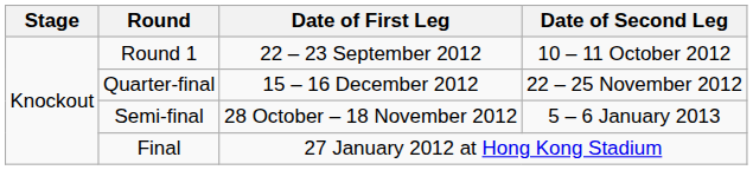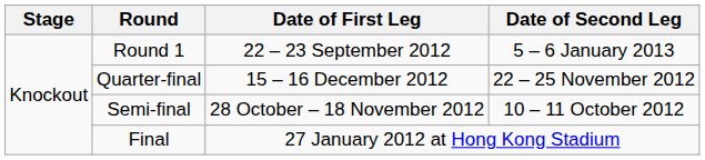Round 1 | Date of Second Leg: 10 – 11 October 2012 -> 5 – 6 January 2013
Semi-final | Date of Second Leg: 5 – 6 January 2013 -> 10 – 11 October 2012
